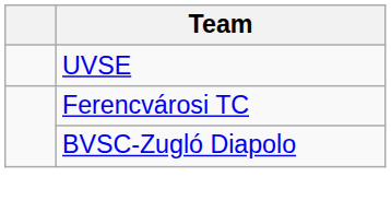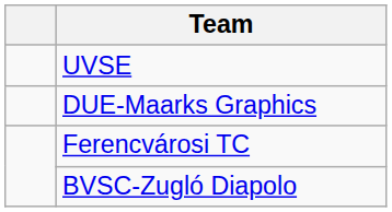+ row: DUE-Maarks Graphics
